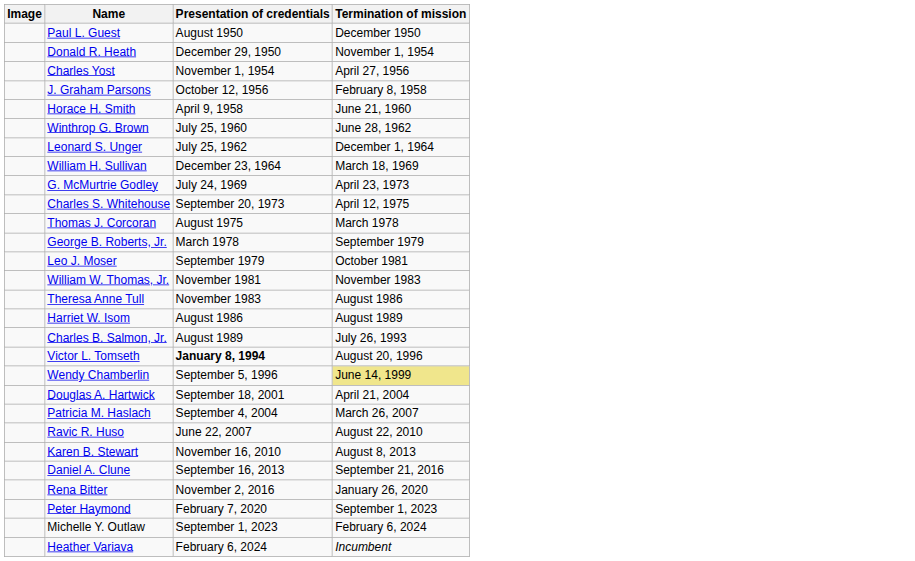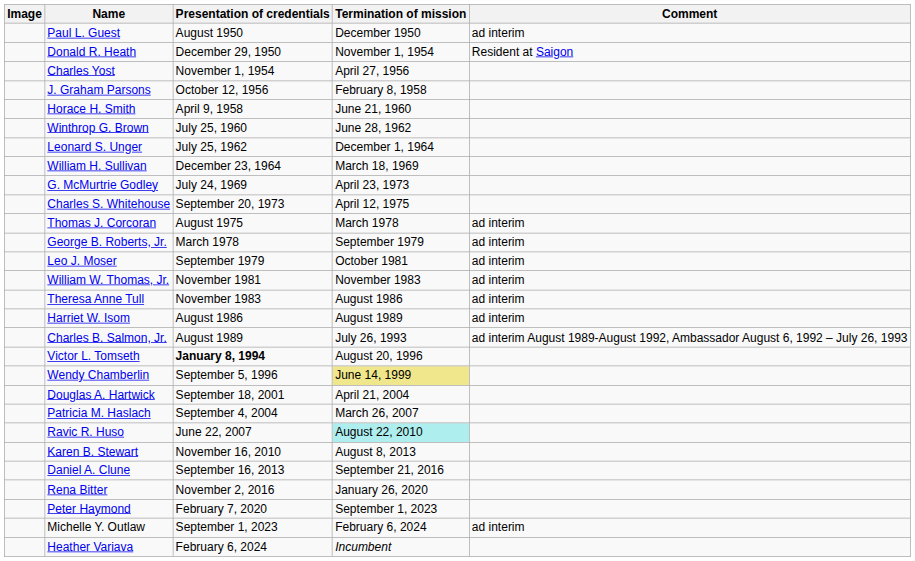+ column: Comment | ad interim | Resident at Saigon | ad interim | ad interim | ad interim | ad interim | ad interim | ad interim | ad interim August 1989-August 1992, Ambassador August 6, 1992 – July 26, 1993 | ad interim
Ravic R. Huso | Termination of mission: no background -> paleturquoise background
